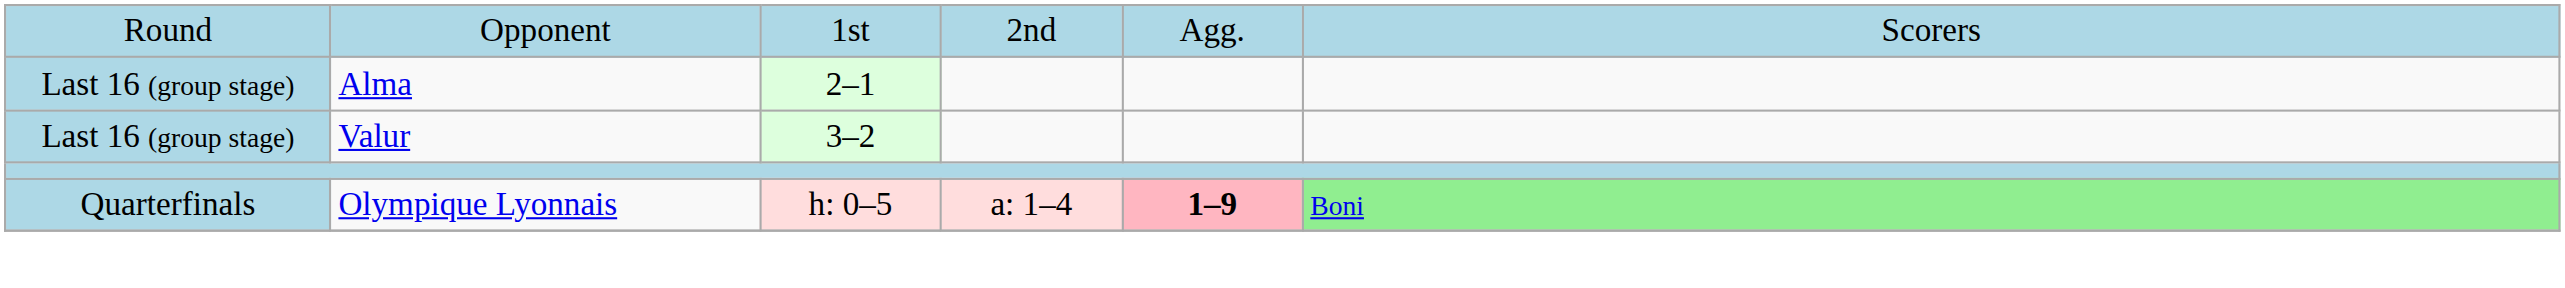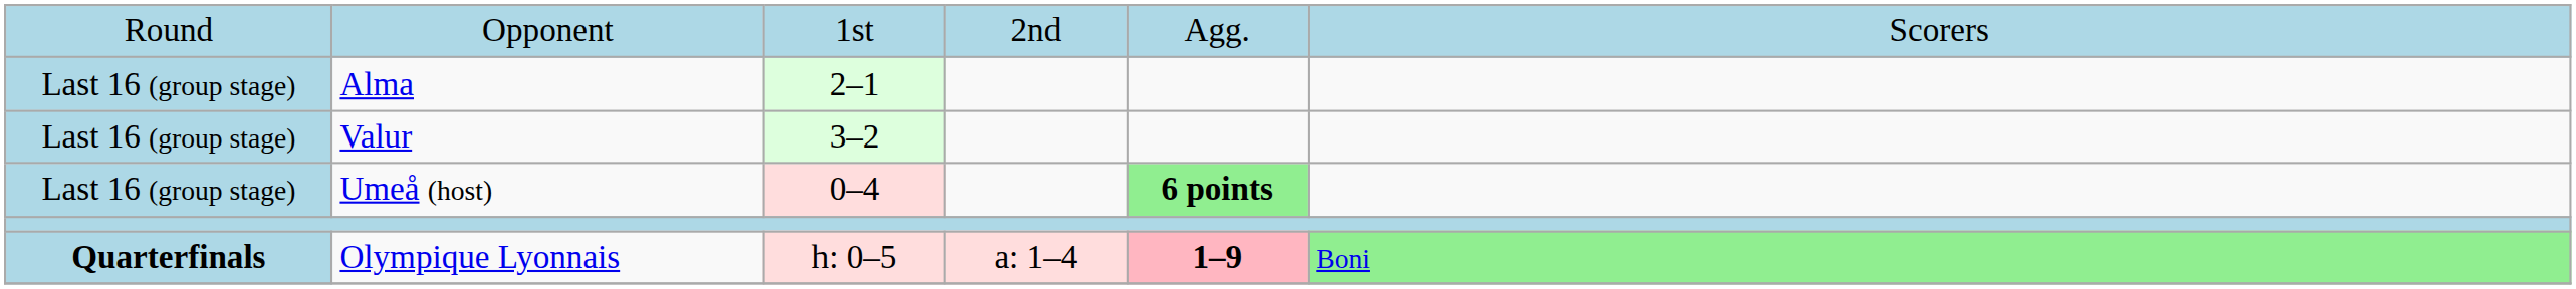+ row: Last 16 (group stage) | Umeå (host) | 0–4 | 6 points
Olympique Lyonnais | column 1: normal -> bold
